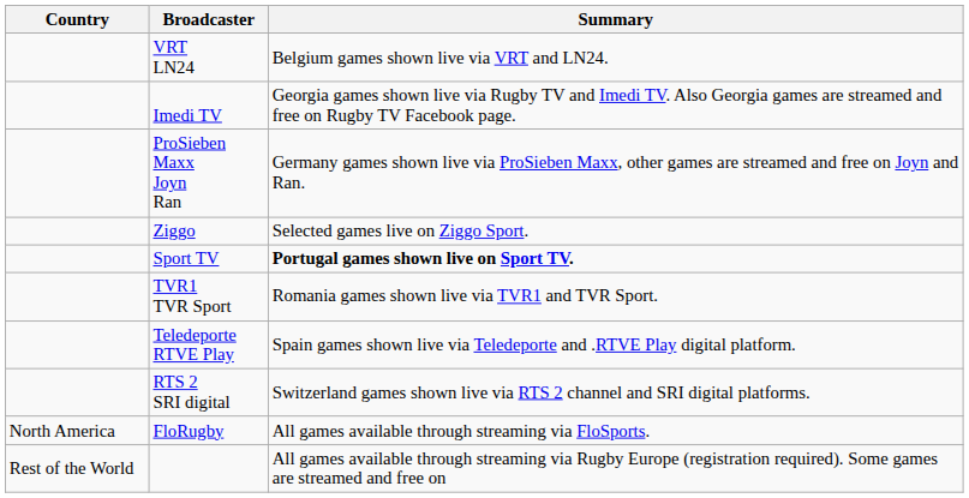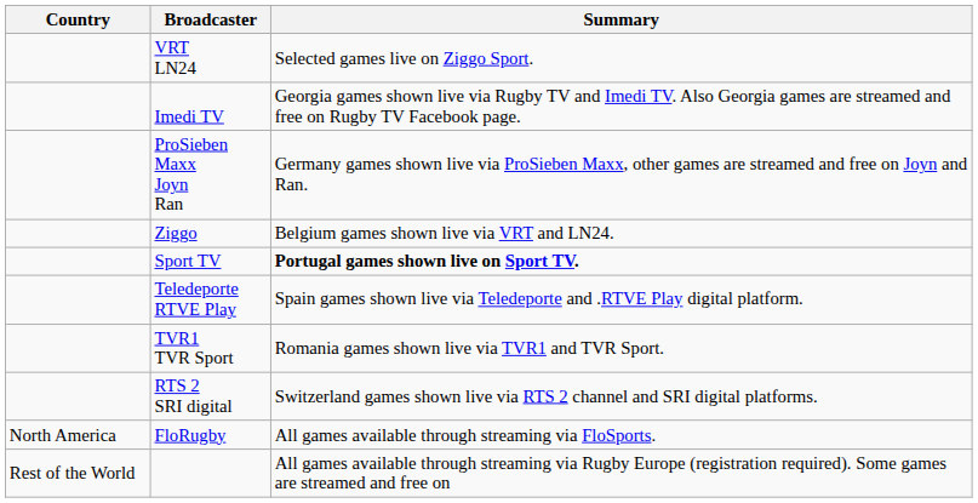VRT LN24 | Summary: Belgium games shown live via VRT and LN24. -> Selected games live on Ziggo Sport.
Ziggo | Summary: Selected games live on Ziggo Sport. -> Belgium games shown live via VRT and LN24.
rows swapped: TVR1 TVR Sport <-> Teledeporte RTVE Play
